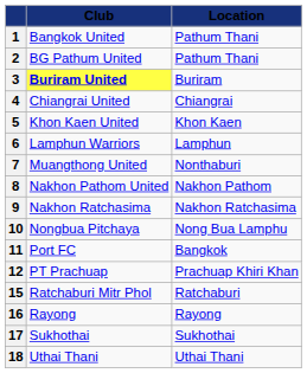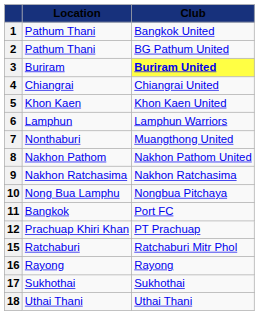columns swapped: Club <-> Location
